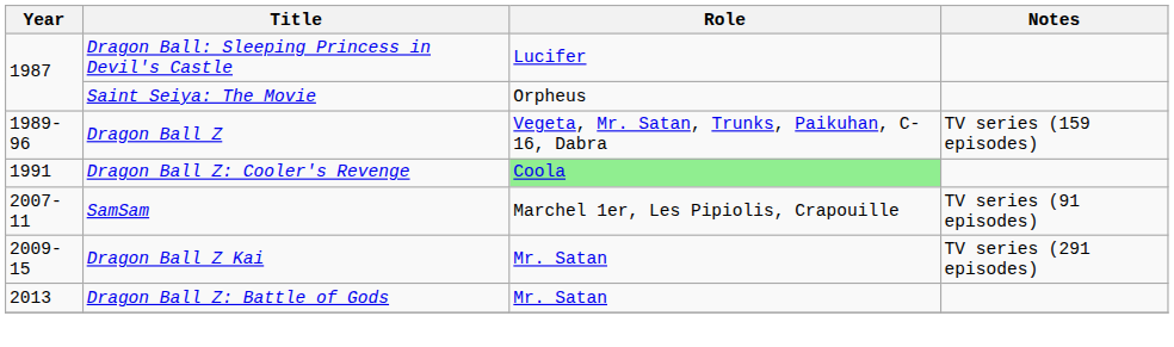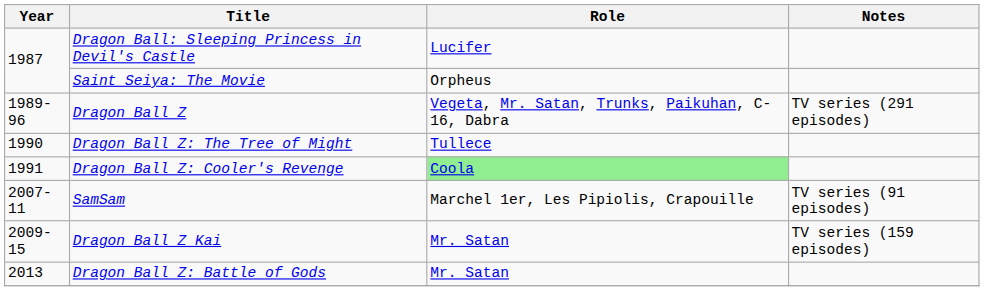Dragon Ball Z | Notes: TV series (159 episodes) -> TV series (291 episodes)
+ row: 1990 | Dragon Ball Z: The Tree of Might | Tullece
Dragon Ball Z Kai | Notes: TV series (291 episodes) -> TV series (159 episodes)
